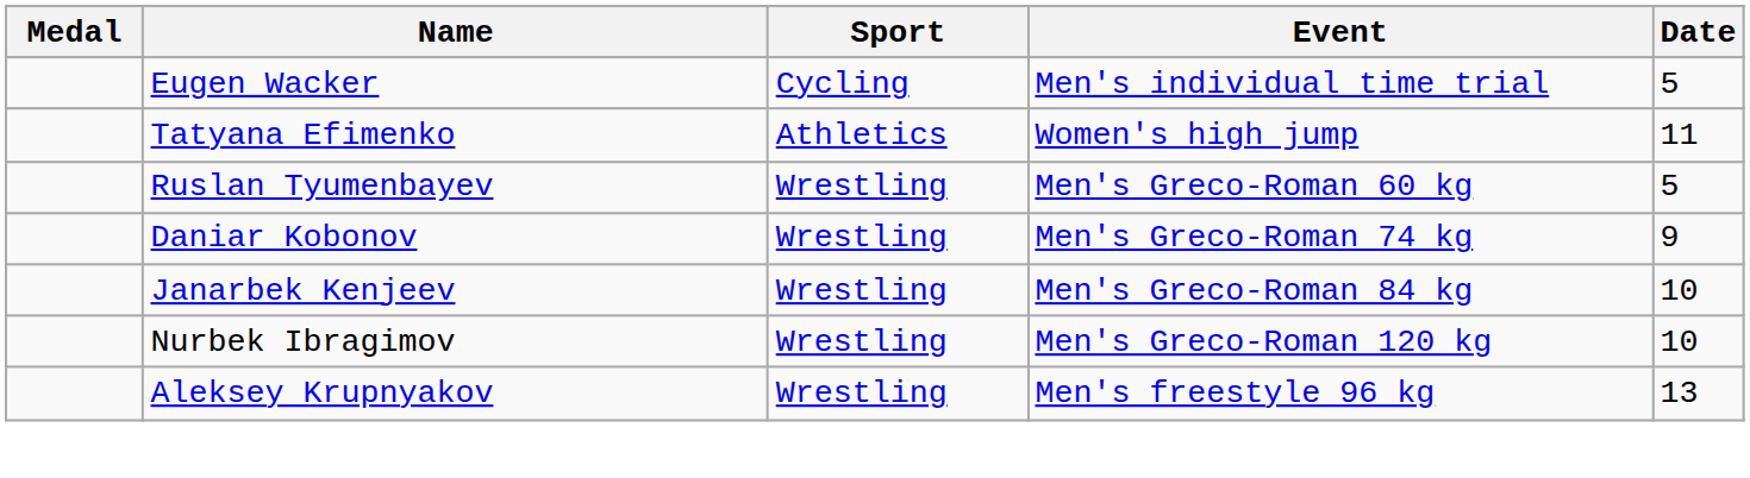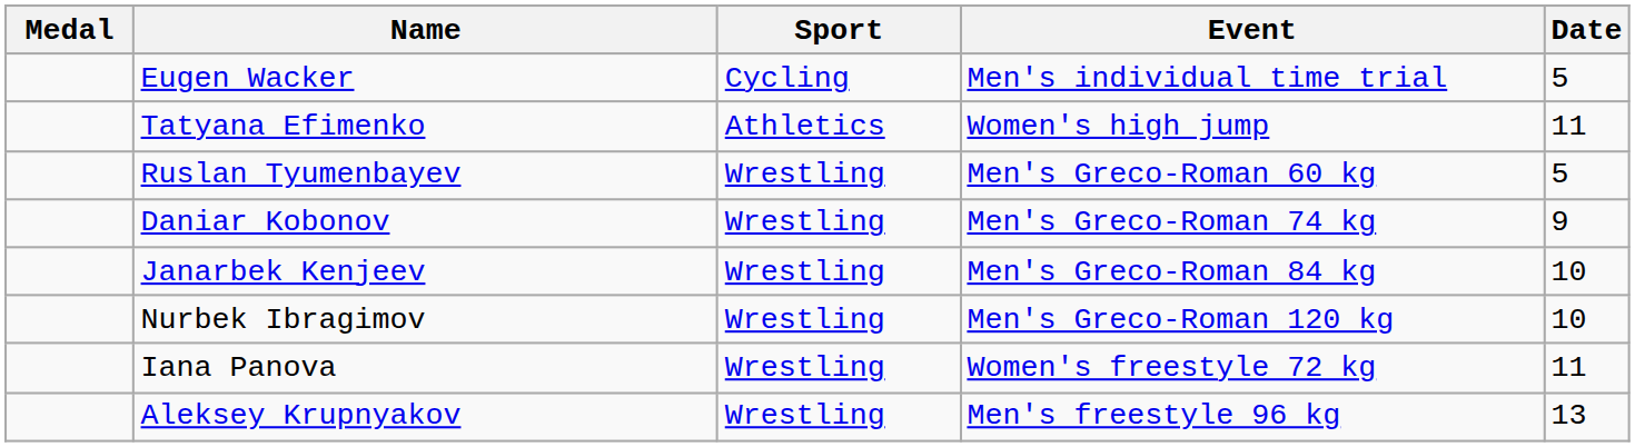+ row: Iana Panova | Wrestling | Women's freestyle 72 kg | 11
